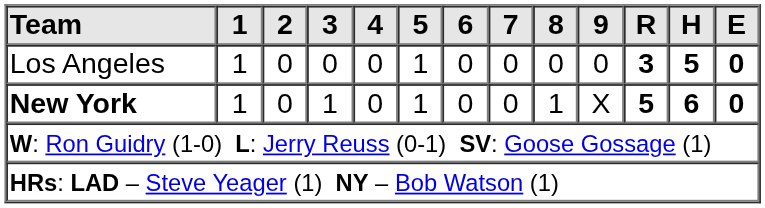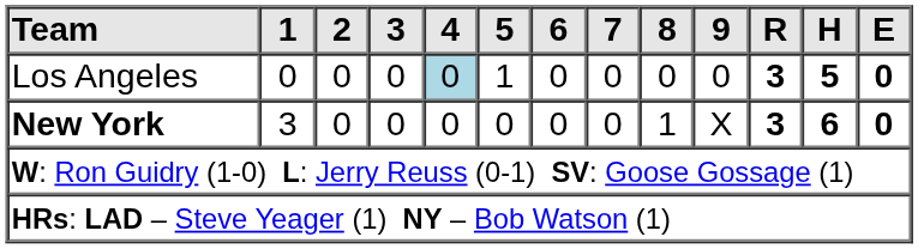Los Angeles | 1: 1 -> 0
Los Angeles | 4: no background -> lightblue background
New York | 1: 1 -> 3
New York | 3: 1 -> 0
New York | 5: 1 -> 0
New York | R: 5 -> 3
